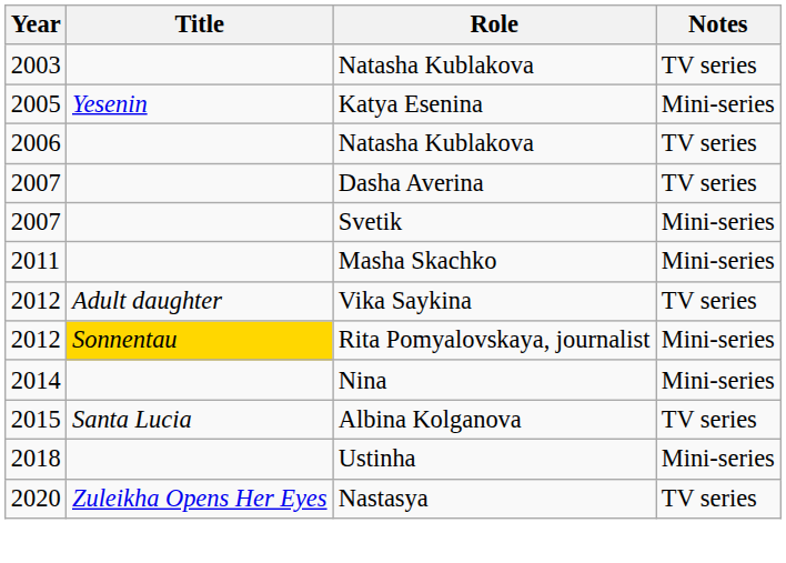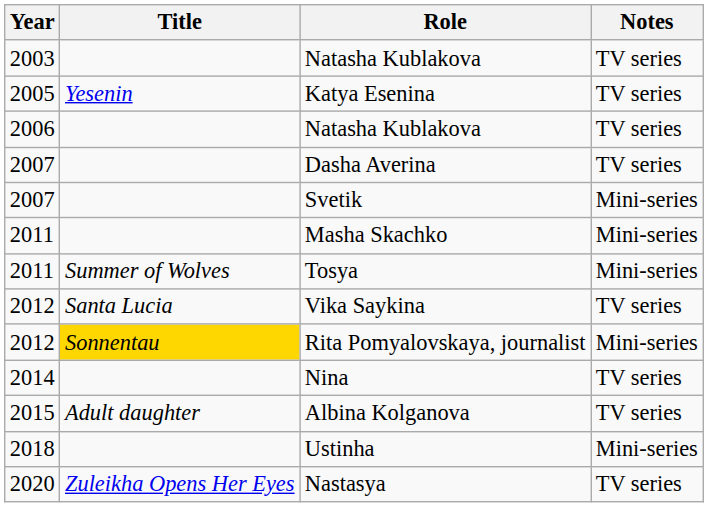Katya Esenina | Notes: Mini-series -> TV series
+ row: 2011 | Summer of Wolves | Tosya | Mini-series
Vika Saykina | Title: Adult daughter -> Santa Lucia
Nina | Notes: Mini-series -> TV series
Albina Kolganova | Title: Santa Lucia -> Adult daughter
